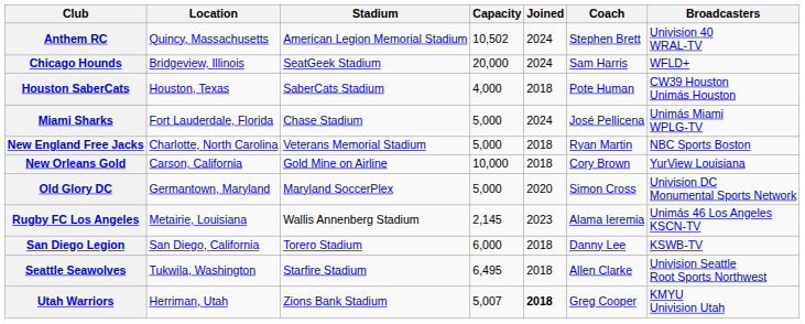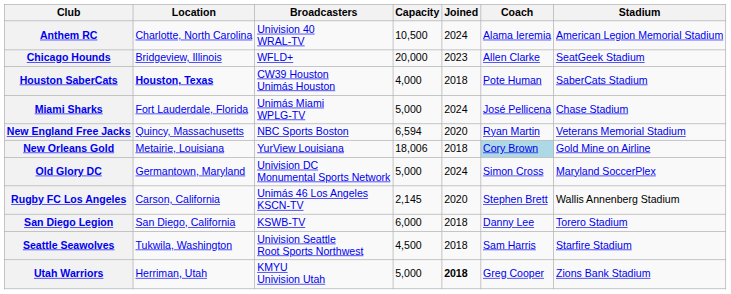columns swapped: Stadium <-> Broadcasters
Anthem RC | Location: Quincy, Massachusetts -> Charlotte, North Carolina
Anthem RC | Capacity: 10,502 -> 10,500
Anthem RC | Coach: Stephen Brett -> Alama Ieremia
Chicago Hounds | Joined: 2024 -> 2023
Chicago Hounds | Coach: Sam Harris -> Allen Clarke
Houston SaberCats | Location: normal -> bold
New England Free Jacks | Location: Charlotte, North Carolina -> Quincy, Massachusetts
New England Free Jacks | Capacity: 5,000 -> 6,594
New England Free Jacks | Joined: 2018 -> 2020
New Orleans Gold | Location: Carson, California -> Metairie, Louisiana
New Orleans Gold | Capacity: 10,000 -> 18,006
New Orleans Gold | Coach: no background -> lightblue background
Old Glory DC | Joined: 2020 -> 2024
Rugby FC Los Angeles | Location: Metairie, Louisiana -> Carson, California
Rugby FC Los Angeles | Joined: 2023 -> 2020
Rugby FC Los Angeles | Coach: Alama Ieremia -> Stephen Brett
Seattle Seawolves | Capacity: 6,495 -> 4,500
Seattle Seawolves | Coach: Allen Clarke -> Sam Harris
Utah Warriors | Capacity: 5,007 -> 5,000
